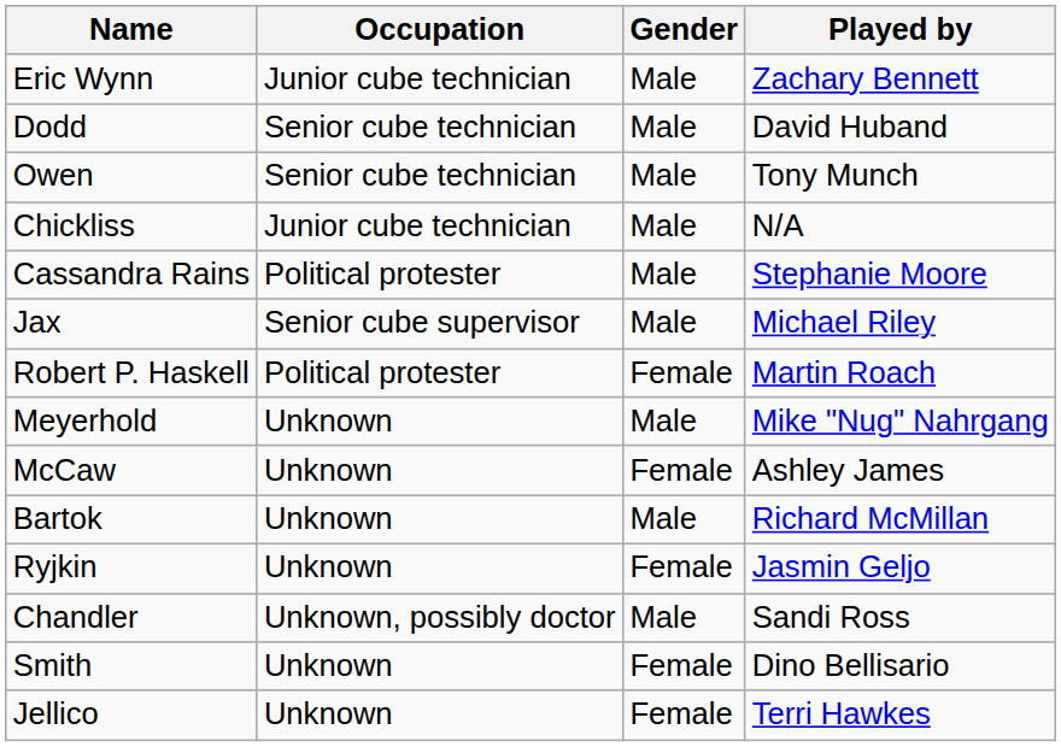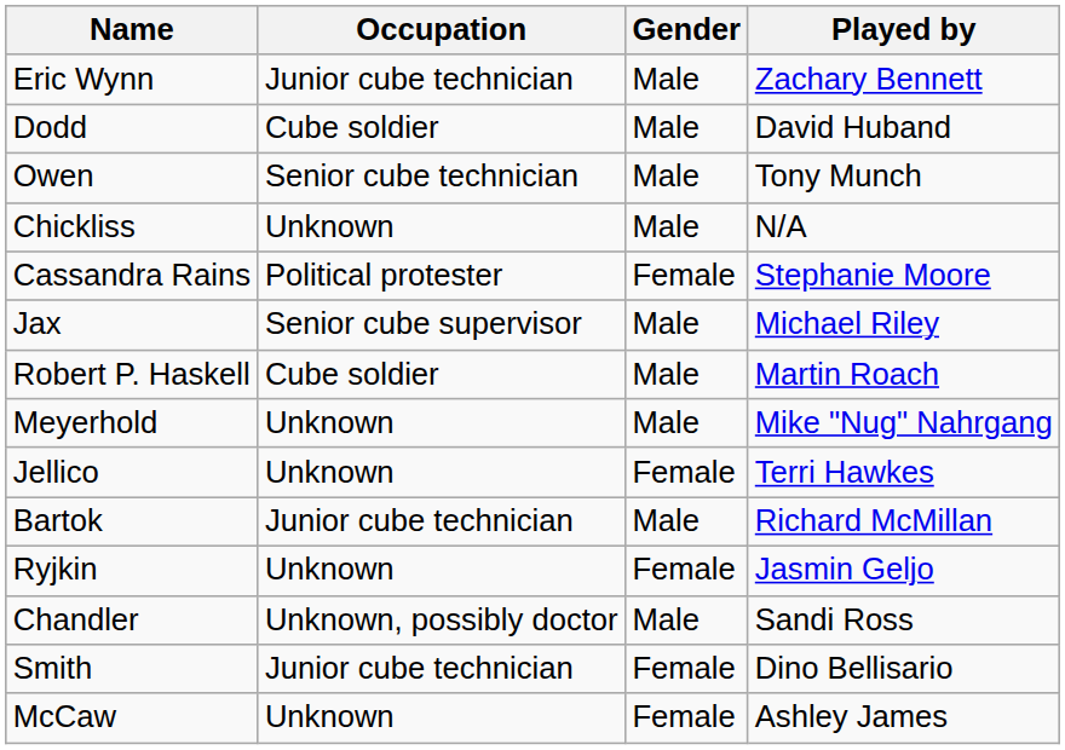Dodd | Occupation: Senior cube technician -> Cube soldier
Chickliss | Occupation: Junior cube technician -> Unknown
Cassandra Rains | Gender: Male -> Female
Robert P. Haskell | Occupation: Political protester -> Cube soldier
Robert P. Haskell | Gender: Female -> Male
rows swapped: Jellico <-> McCaw
Bartok | Occupation: Unknown -> Junior cube technician
Smith | Occupation: Unknown -> Junior cube technician
